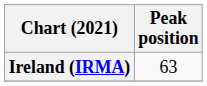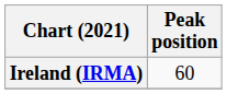Ireland (IRMA) | Peak position: 63 -> 60
